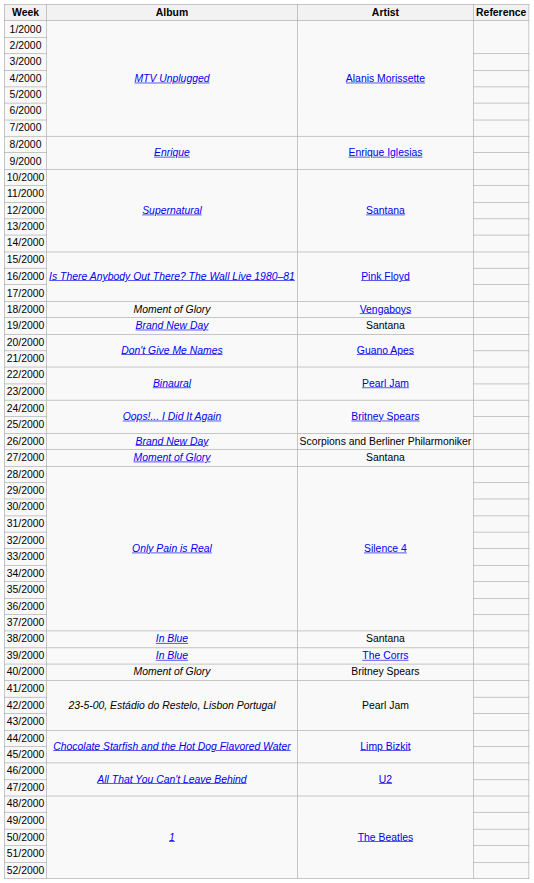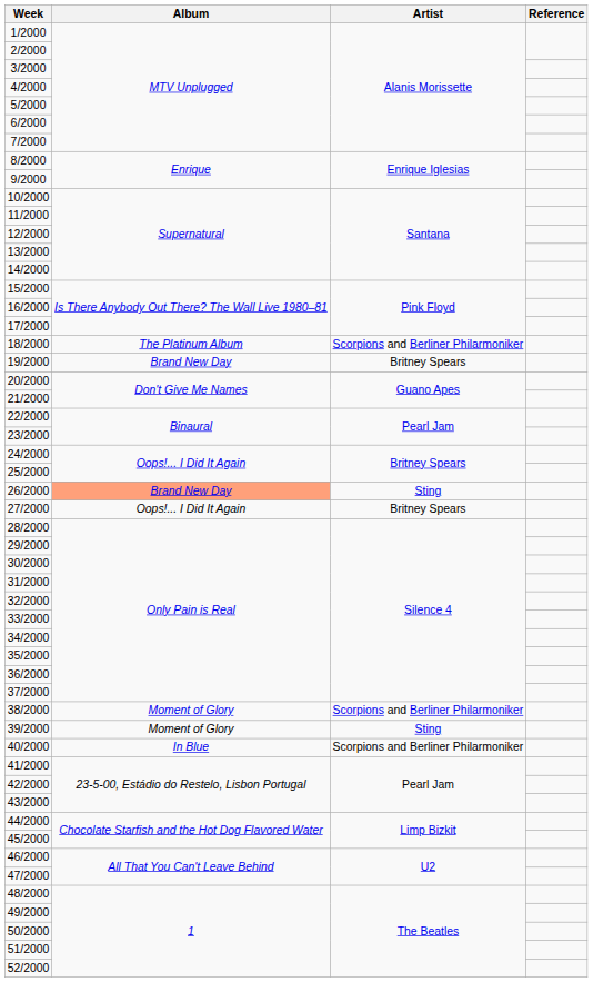18/2000 | Album: Moment of Glory -> The Platinum Album
18/2000 | Artist: Vengaboys -> Scorpions and Berliner Philarmoniker
19/2000 | Artist: Santana -> Britney Spears
26/2000 | Album: no background -> lightsalmon background
26/2000 | Artist: Scorpions and Berliner Philarmoniker -> Sting
27/2000 | Album: Moment of Glory -> Oops!... I Did It Again
27/2000 | Artist: Santana -> Britney Spears
38/2000 | Album: In Blue -> Moment of Glory
38/2000 | Artist: Santana -> Scorpions and Berliner Philarmoniker
39/2000 | Album: In Blue -> Moment of Glory
39/2000 | Artist: The Corrs -> Sting
40/2000 | Album: Moment of Glory -> In Blue
40/2000 | Artist: Britney Spears -> Scorpions and Berliner Philarmoniker
